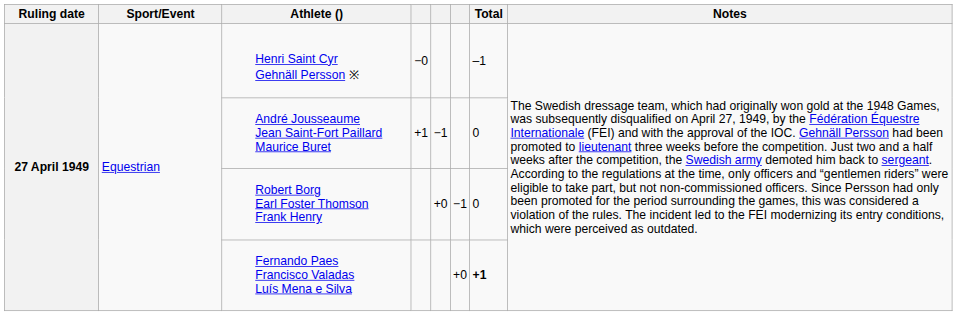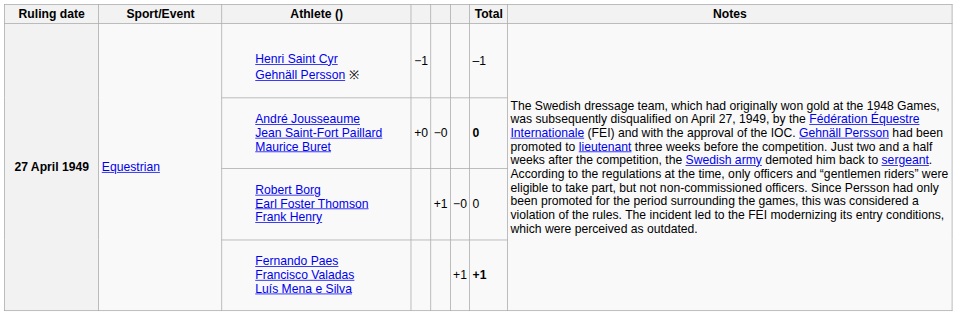Henri Saint Cyr Gehnäll Persson ※ | column 4: −0 -> −1
André Jousseaume Jean Saint-Fort Paillard Maurice Buret | column 4: +1 -> +0
André Jousseaume Jean Saint-Fort Paillard Maurice Buret | column 5: −1 -> −0
André Jousseaume Jean Saint-Fort Paillard Maurice Buret | Total: normal -> bold
Robert Borg Earl Foster Thomson Frank Henry | column 5: +0 -> +1
Robert Borg Earl Foster Thomson Frank Henry | column 6: −1 -> −0
Fernando Paes Francisco Valadas Luís Mena e Silva | column 6: +0 -> +1
